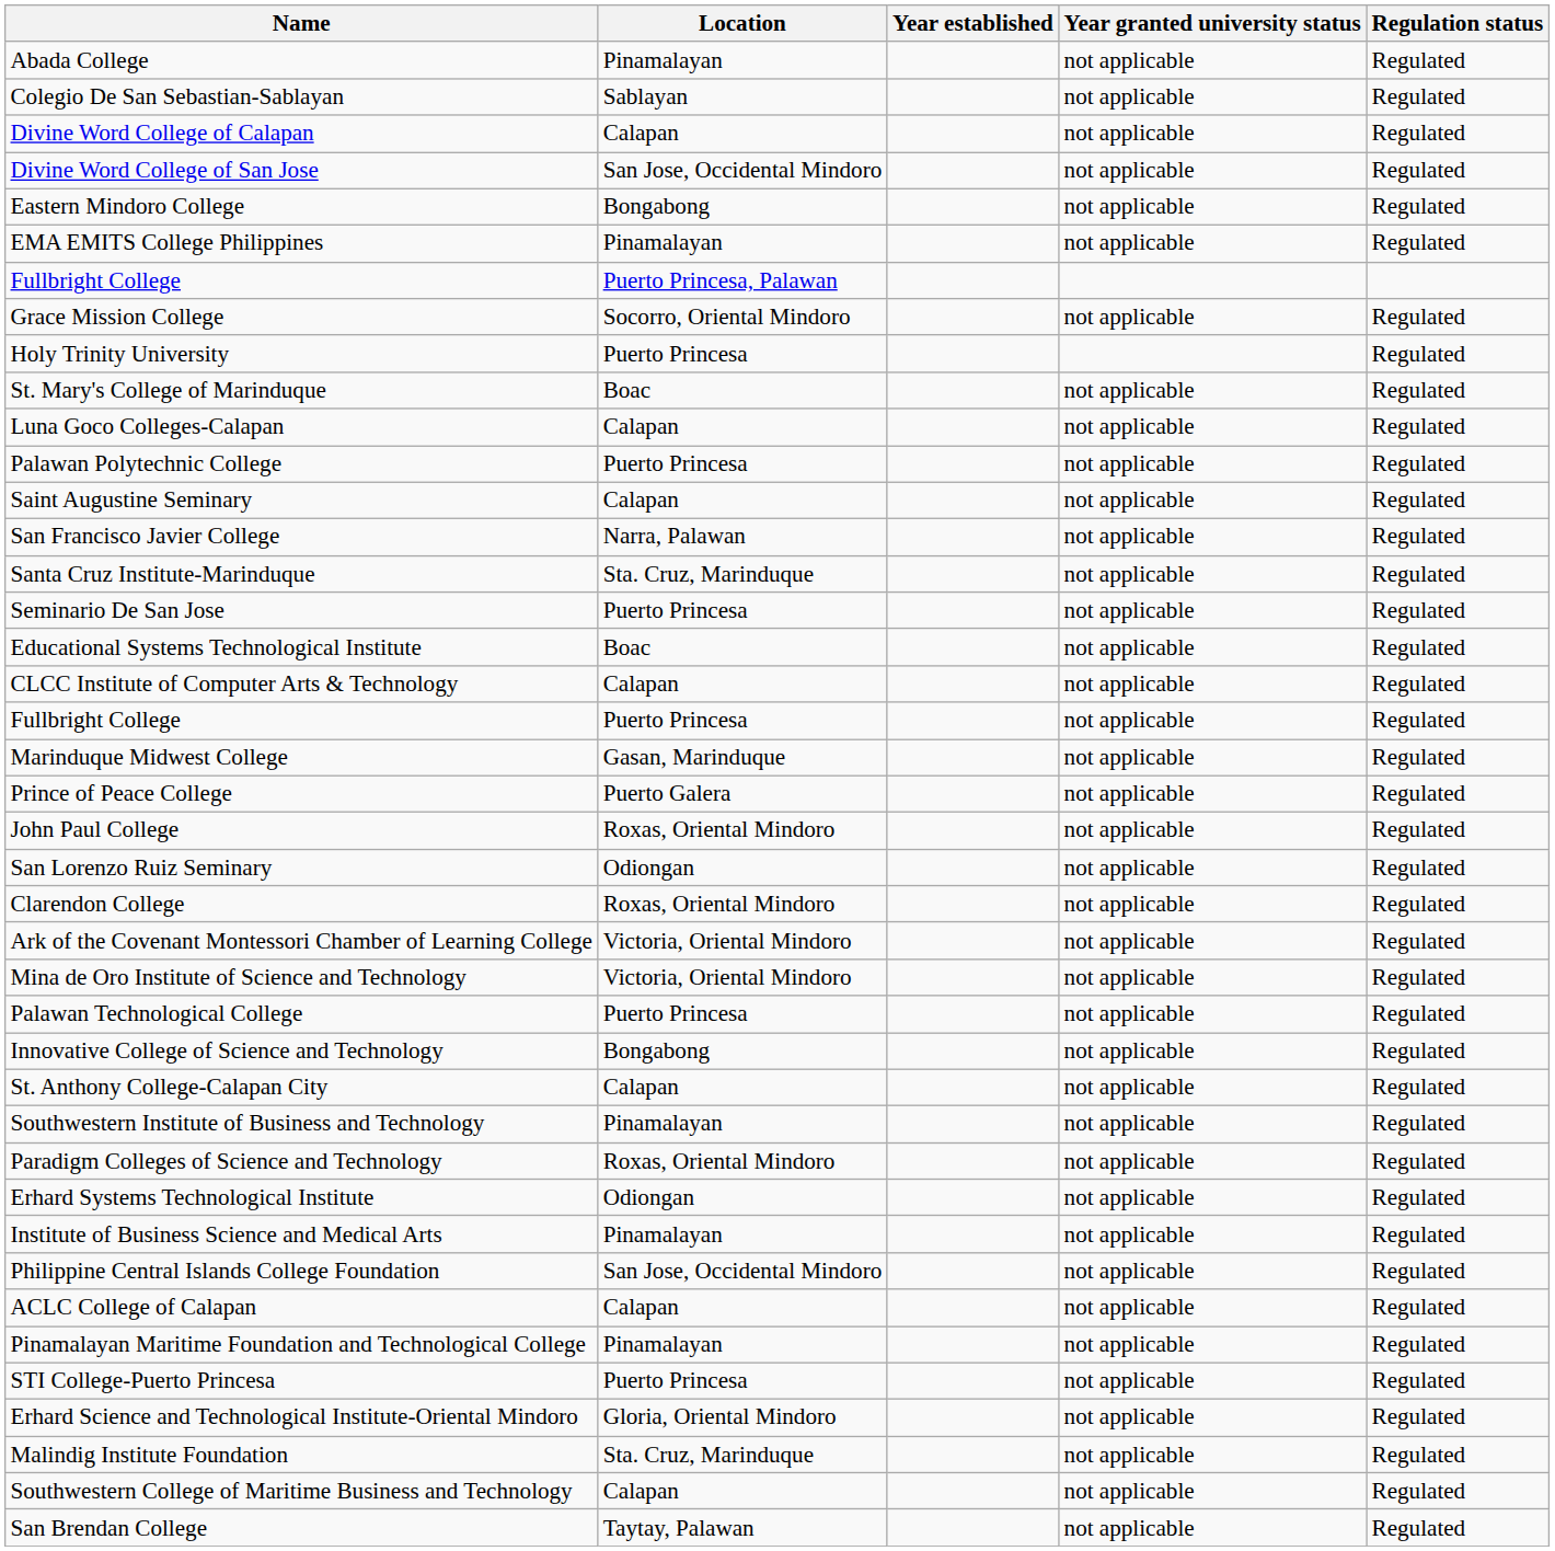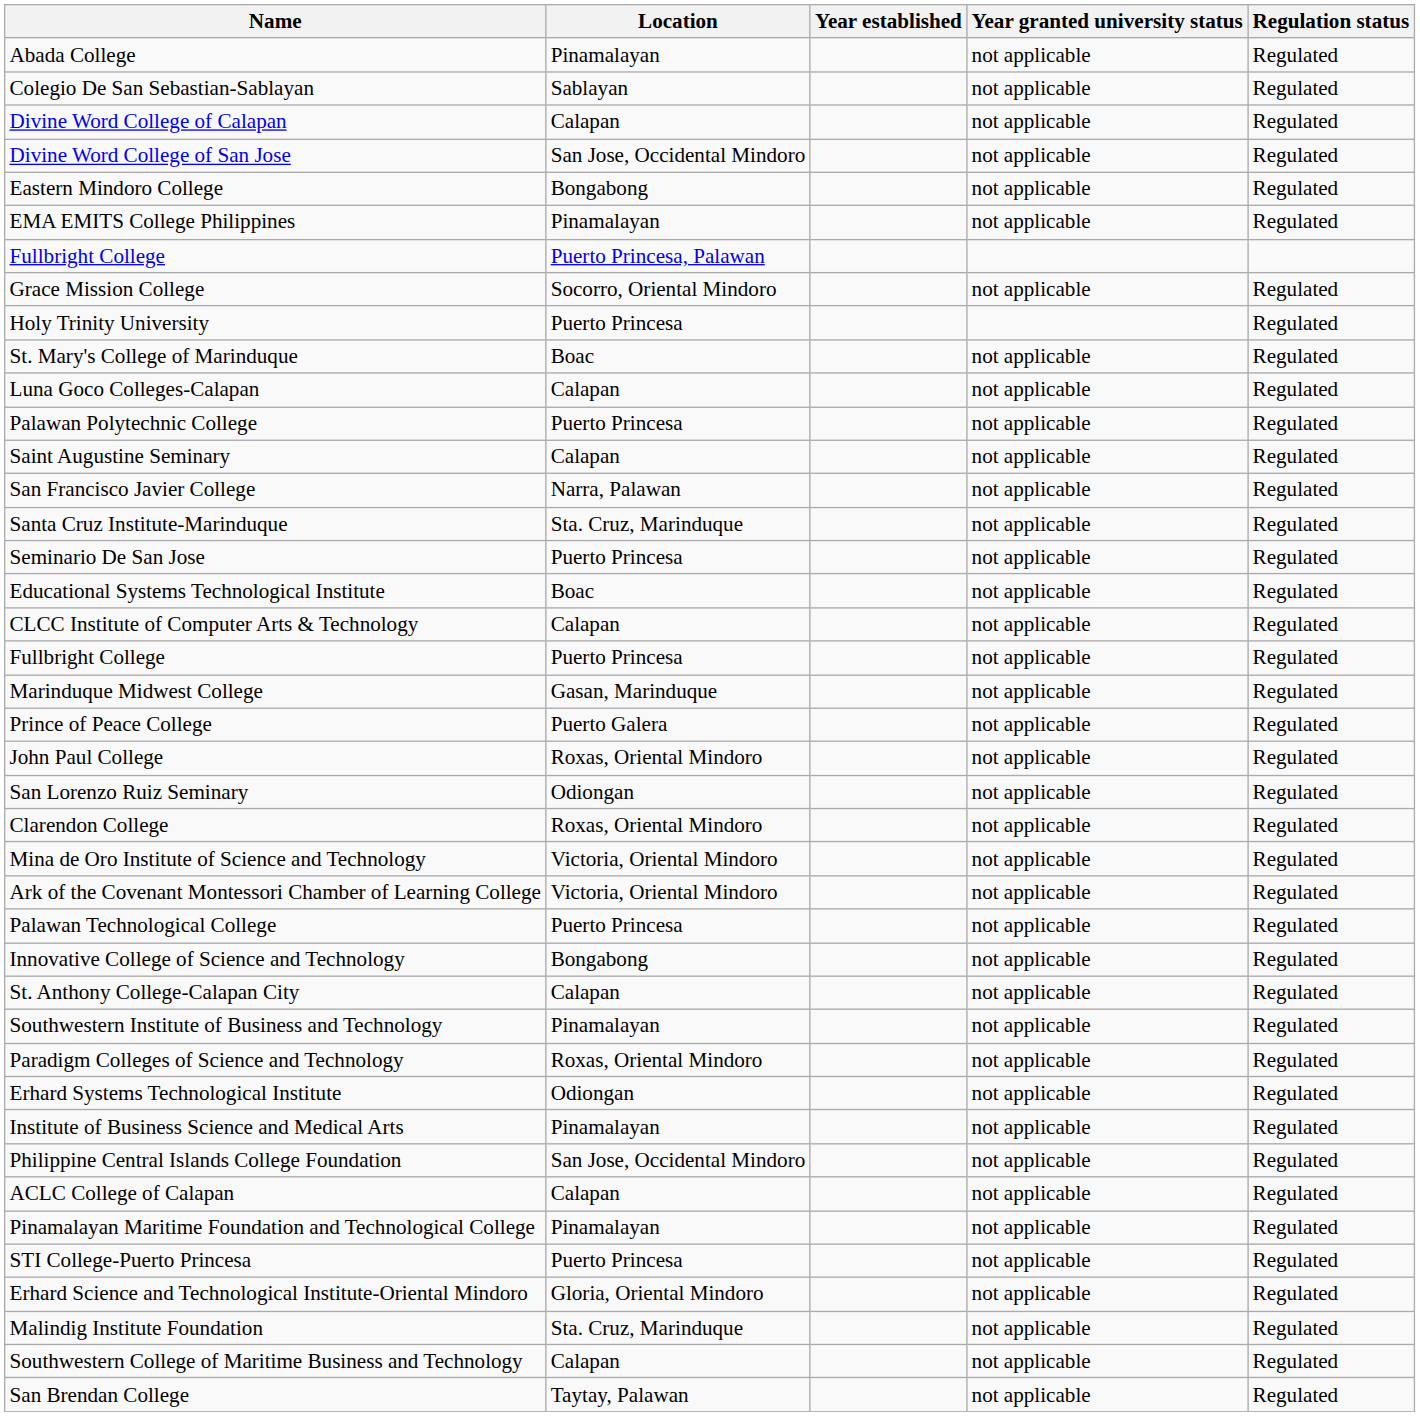rows swapped: Mina de Oro Institute of Science and Technology <-> Ark of the Covenant Montessori Chamber of Learning College
